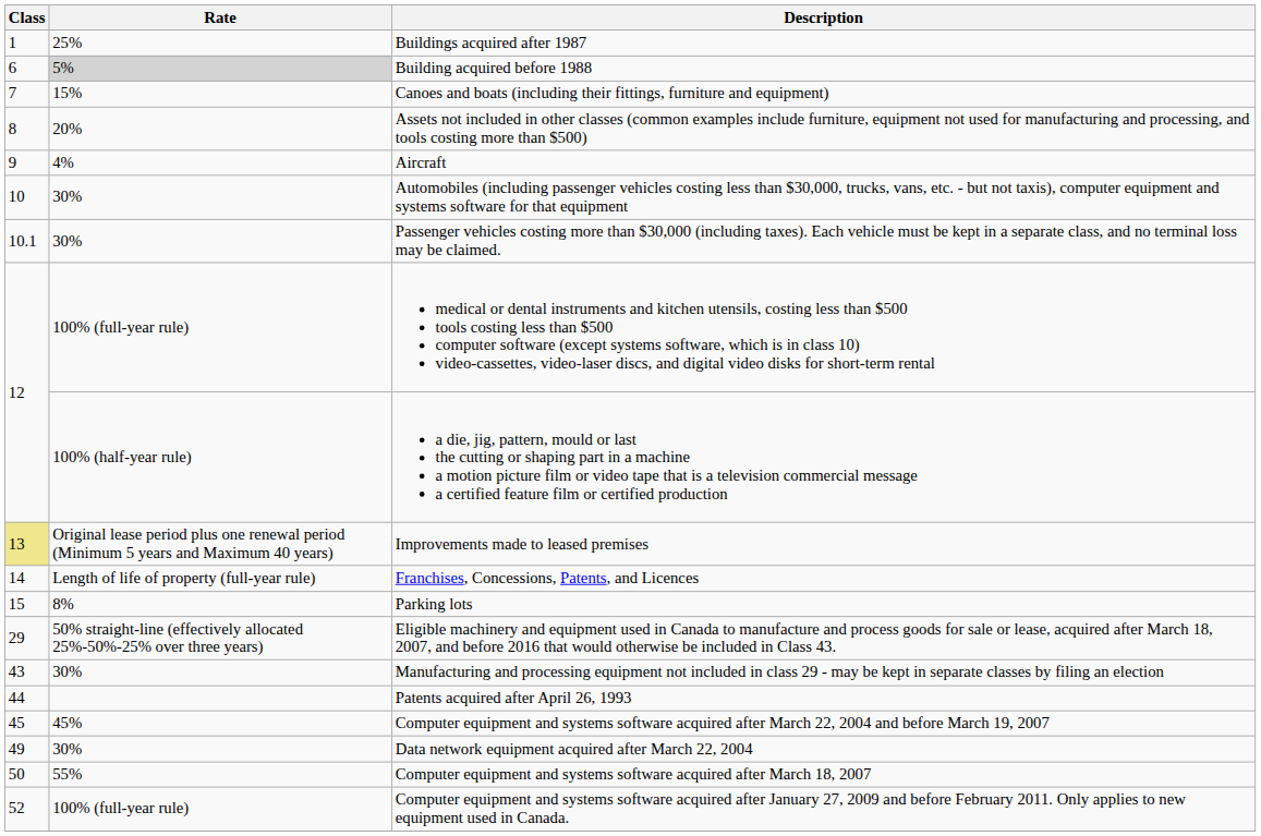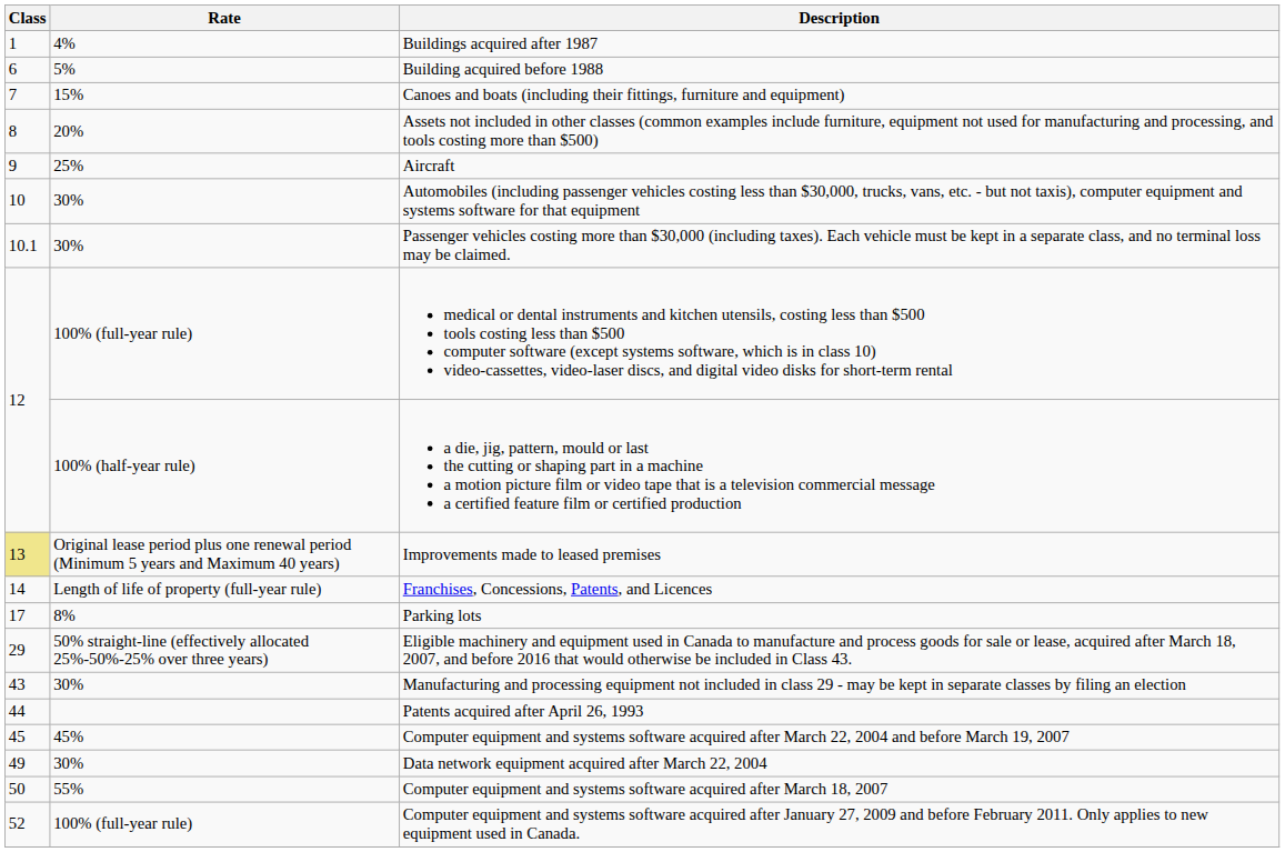Buildings acquired after 1987 | Rate: 25% -> 4%
Building acquired before 1988 | Rate: lightgrey background -> no background
Aircraft | Rate: 4% -> 25%
Parking lots | Class: 15 -> 17
